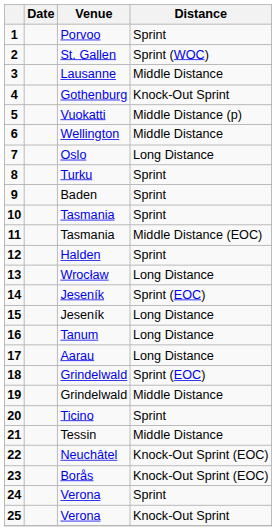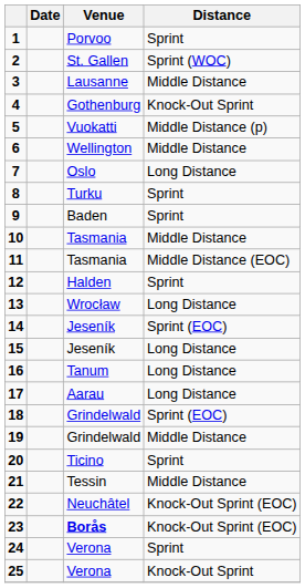10 | Distance: Sprint -> Middle Distance
23 | Venue: normal -> bold
